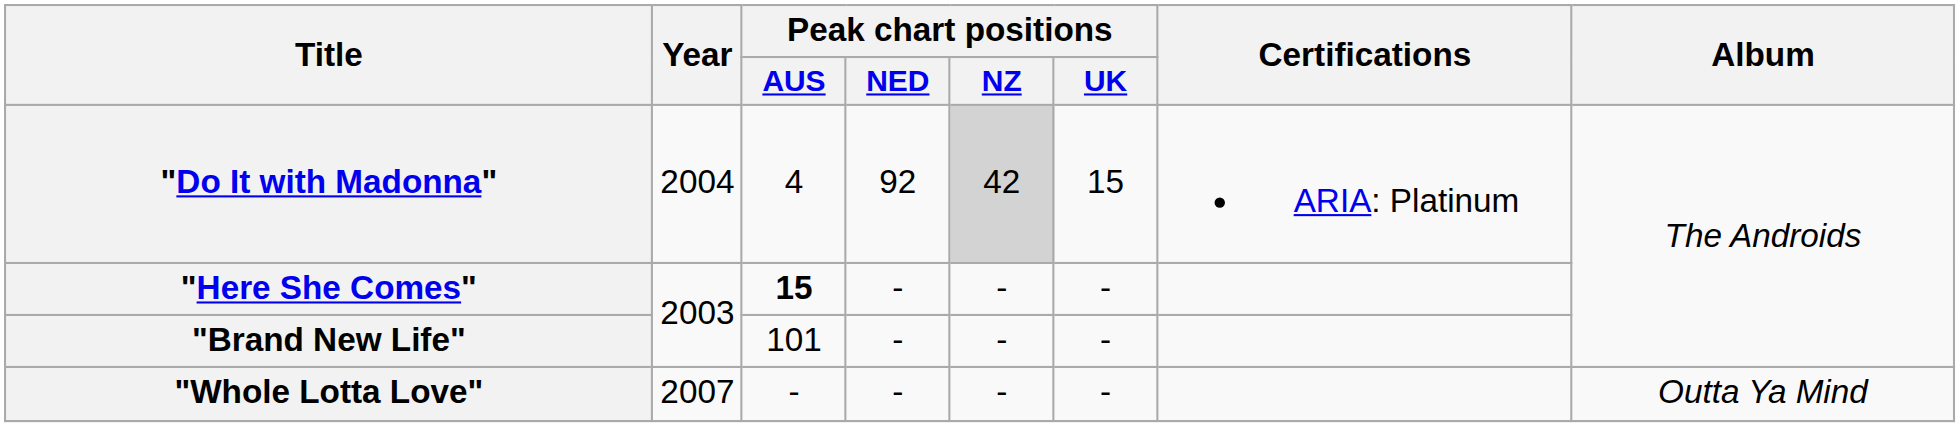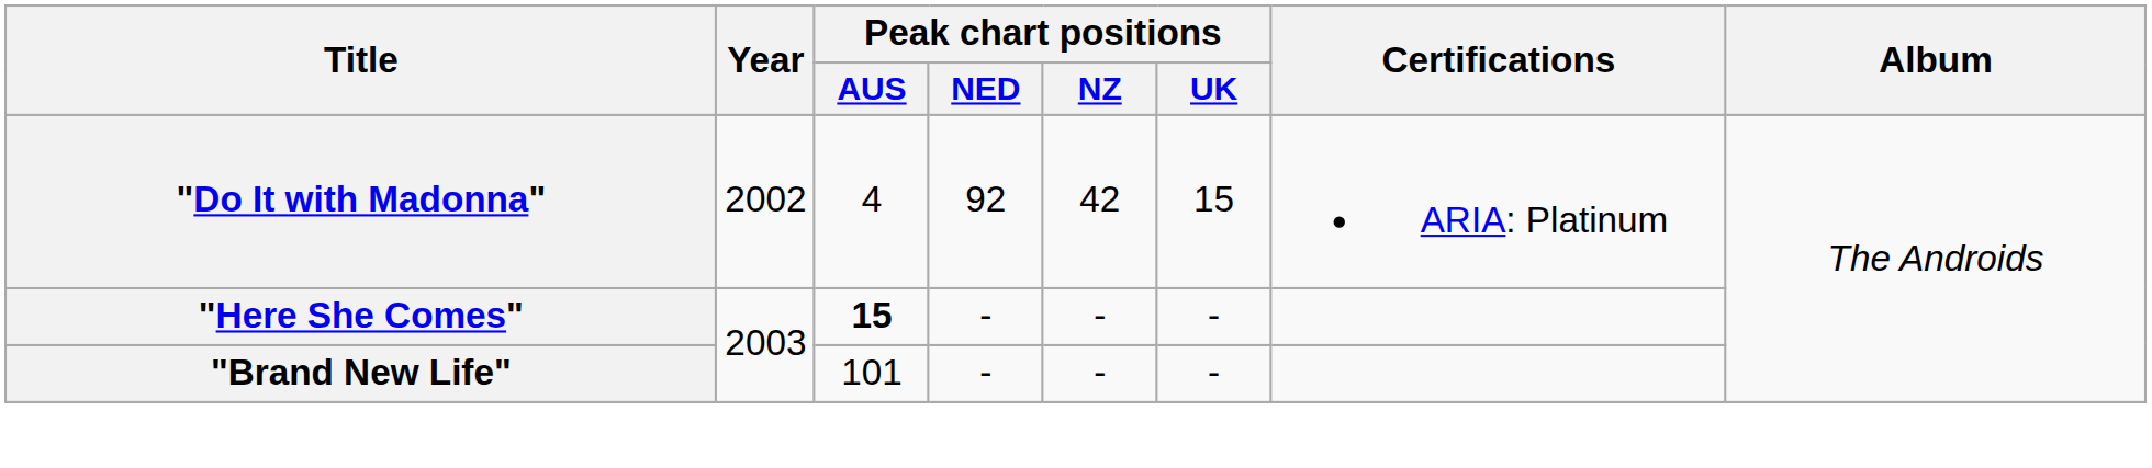"Do It with Madonna" | Year: 2004 -> 2002
"Do It with Madonna" | Peak chart positions / NZ: lightgrey background -> no background
- row: "Whole Lotta Love" | 2007 | - | - | - | - | Outta Ya Mind
